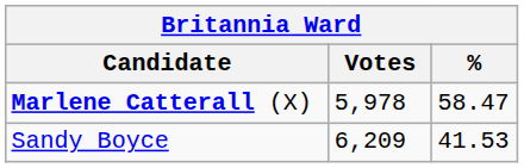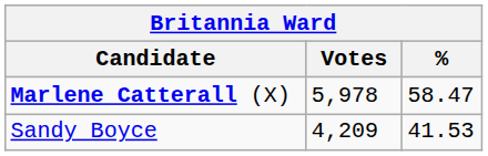Sandy Boyce | Votes: 6,209 -> 4,209
